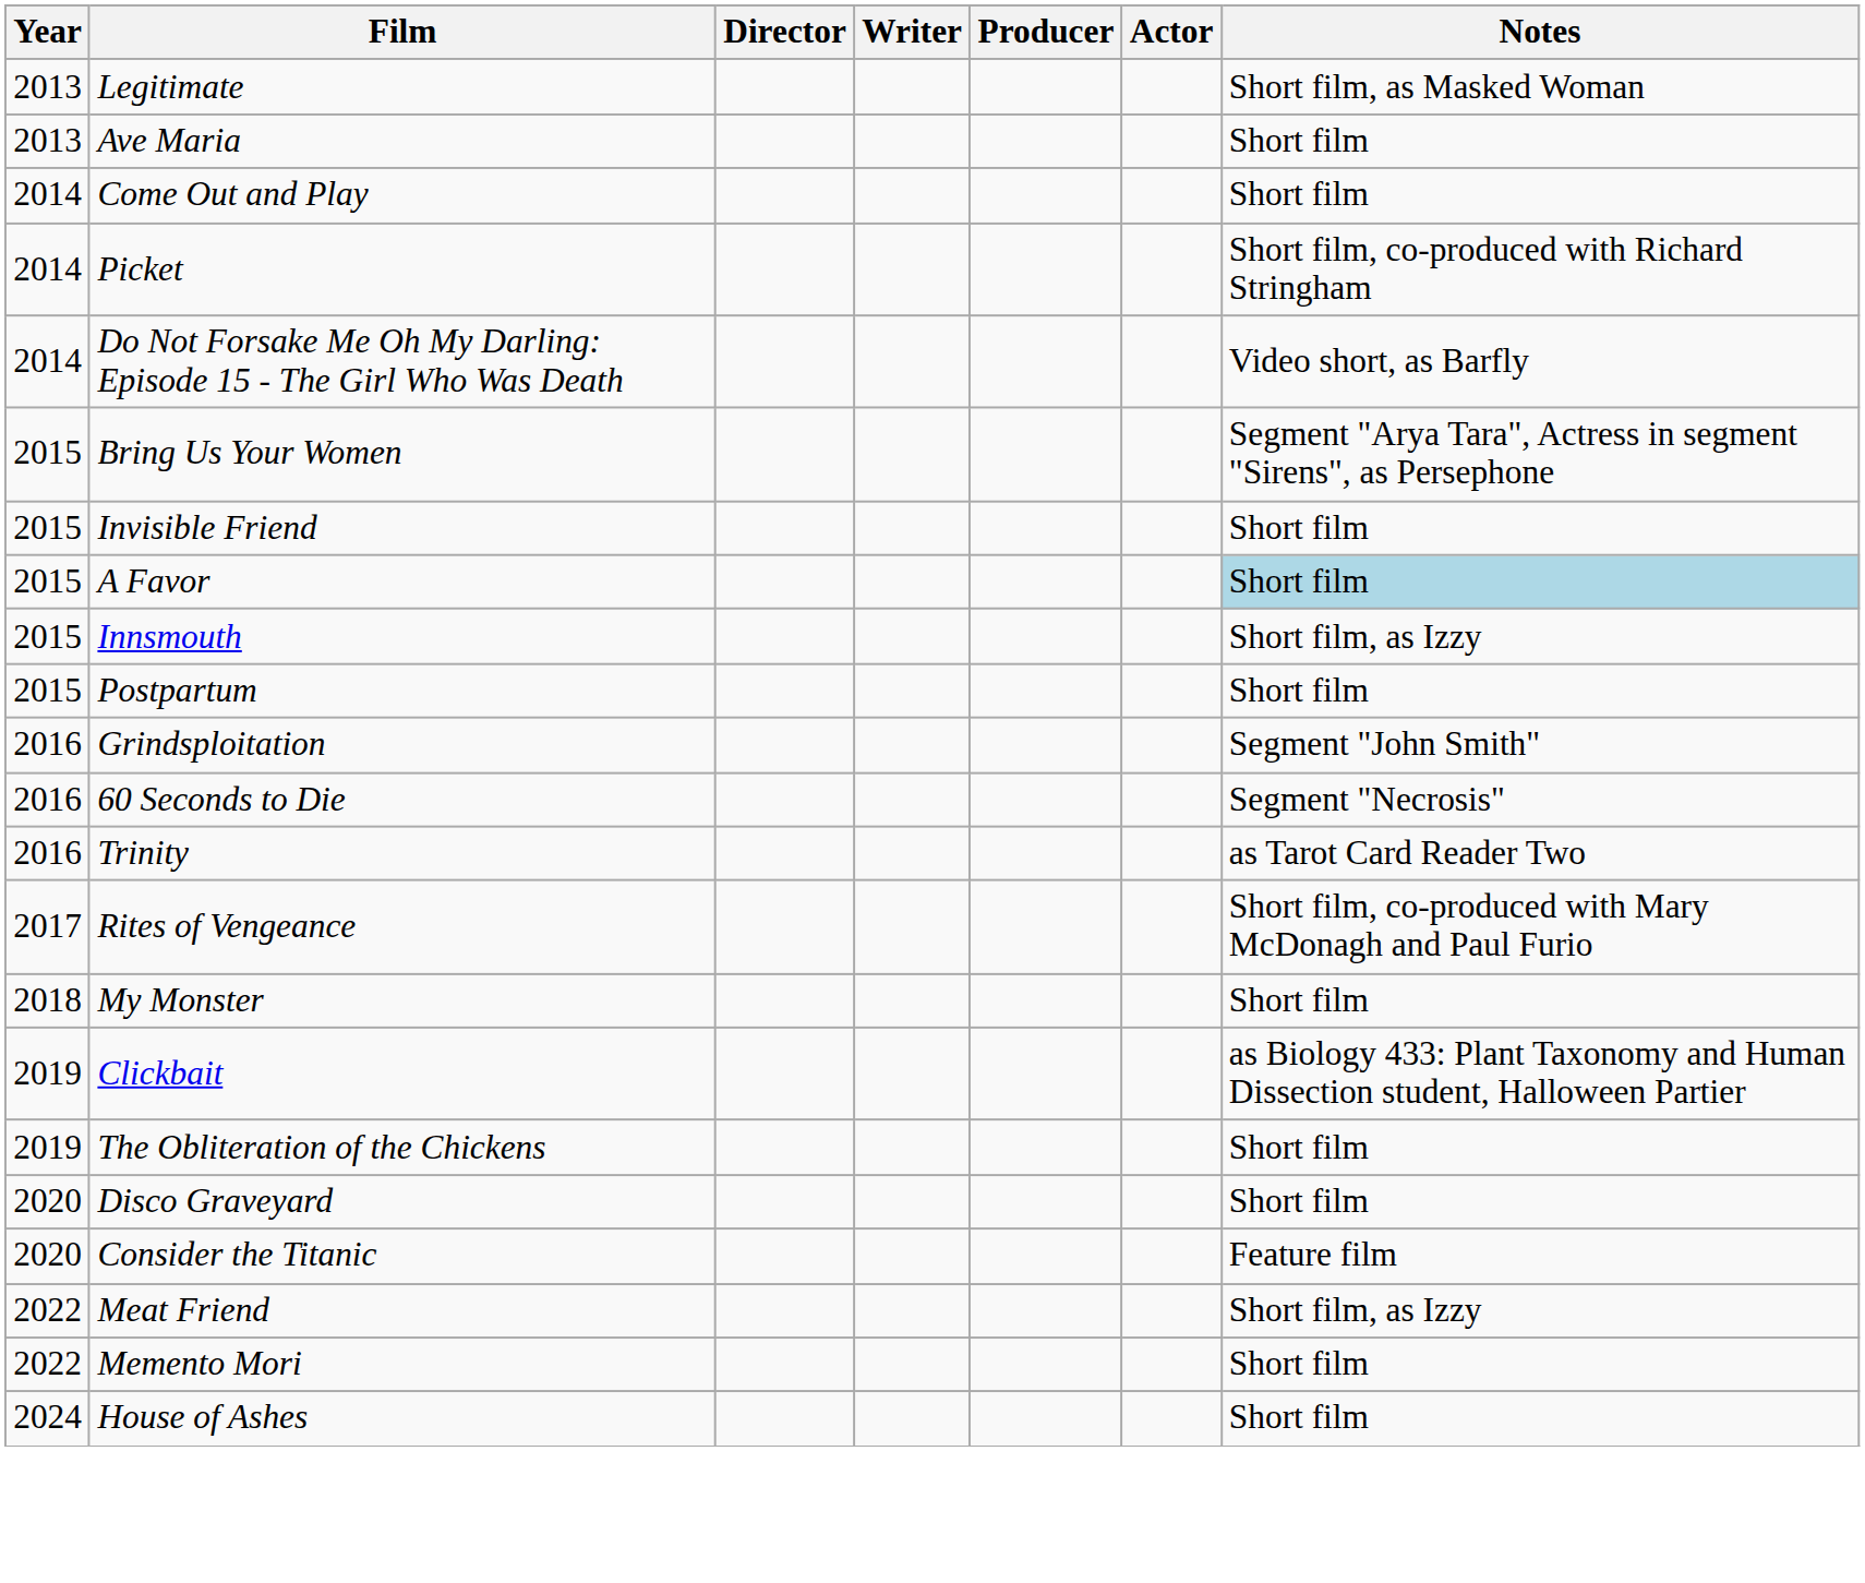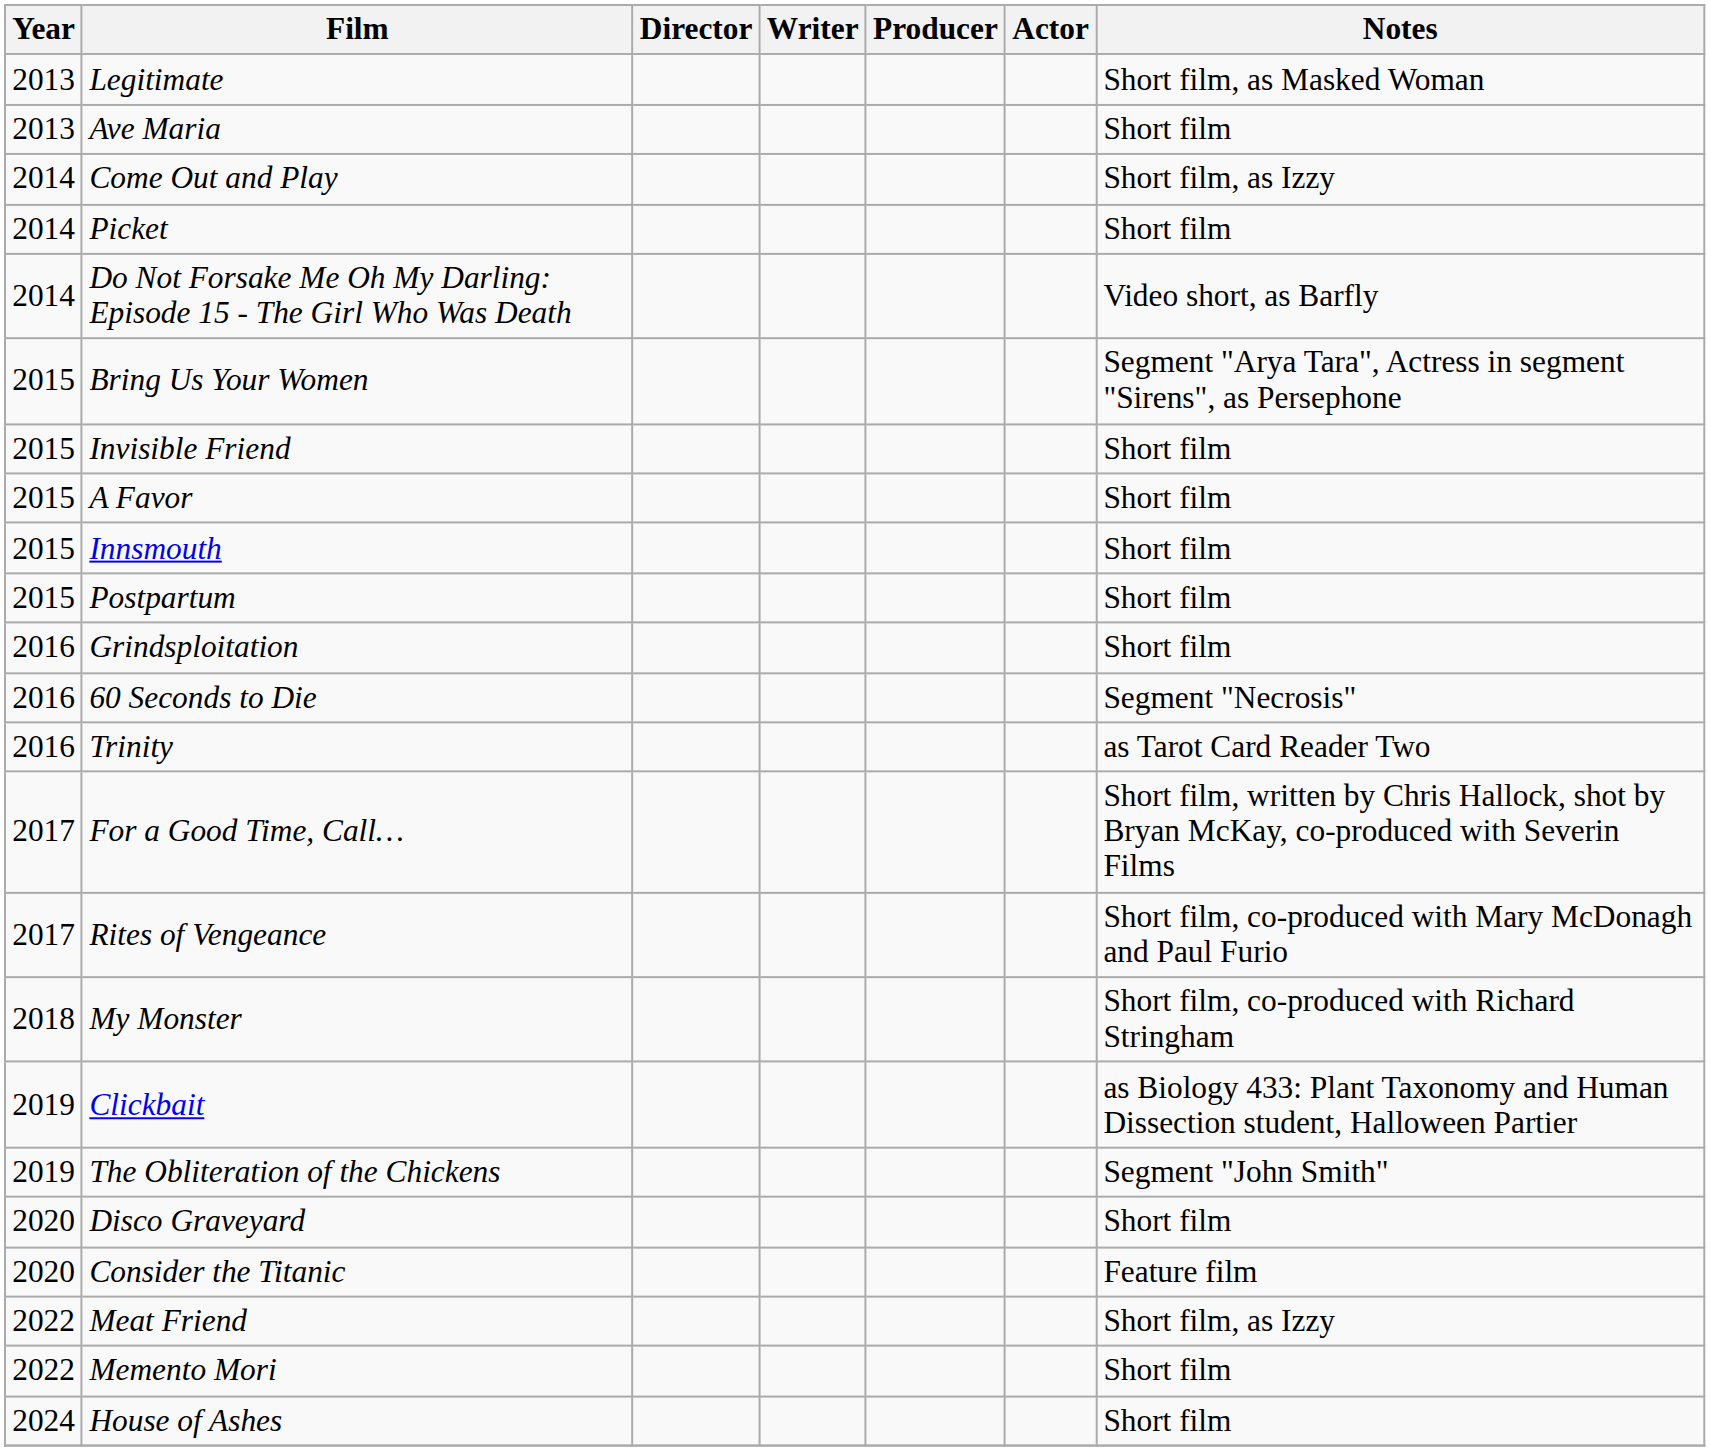Come Out and Play | Notes: Short film -> Short film, as Izzy
Picket | Notes: Short film, co-produced with Richard Stringham -> Short film
A Favor | Notes: lightblue background -> no background
Innsmouth | Notes: Short film, as Izzy -> Short film
Grindsploitation | Notes: Segment "John Smith" -> Short film
+ row: 2017 | For a Good Time, Call… | Short film, written by Chris Hallock, shot by Bryan McKay, co-produced with Severin Films
My Monster | Notes: Short film -> Short film, co-produced with Richard Stringham
The Obliteration of the Chickens | Notes: Short film -> Segment "John Smith"
